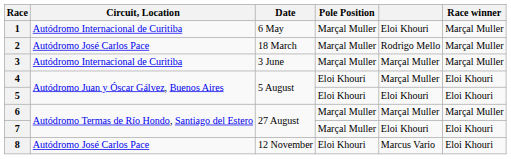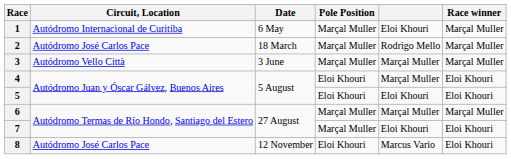3 | Circuit, Location: Autódromo Internacional de Curitiba -> Autódromo Vello Città
